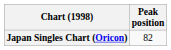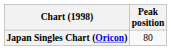Japan Singles Chart (Oricon) | Peak position: 82 -> 80
